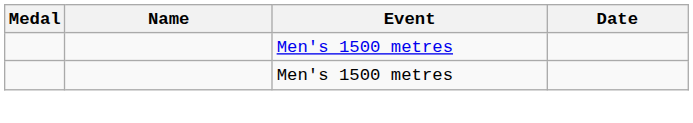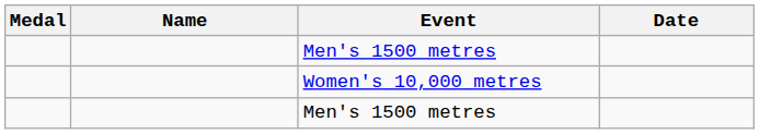+ row: Women's 10,000 metres
